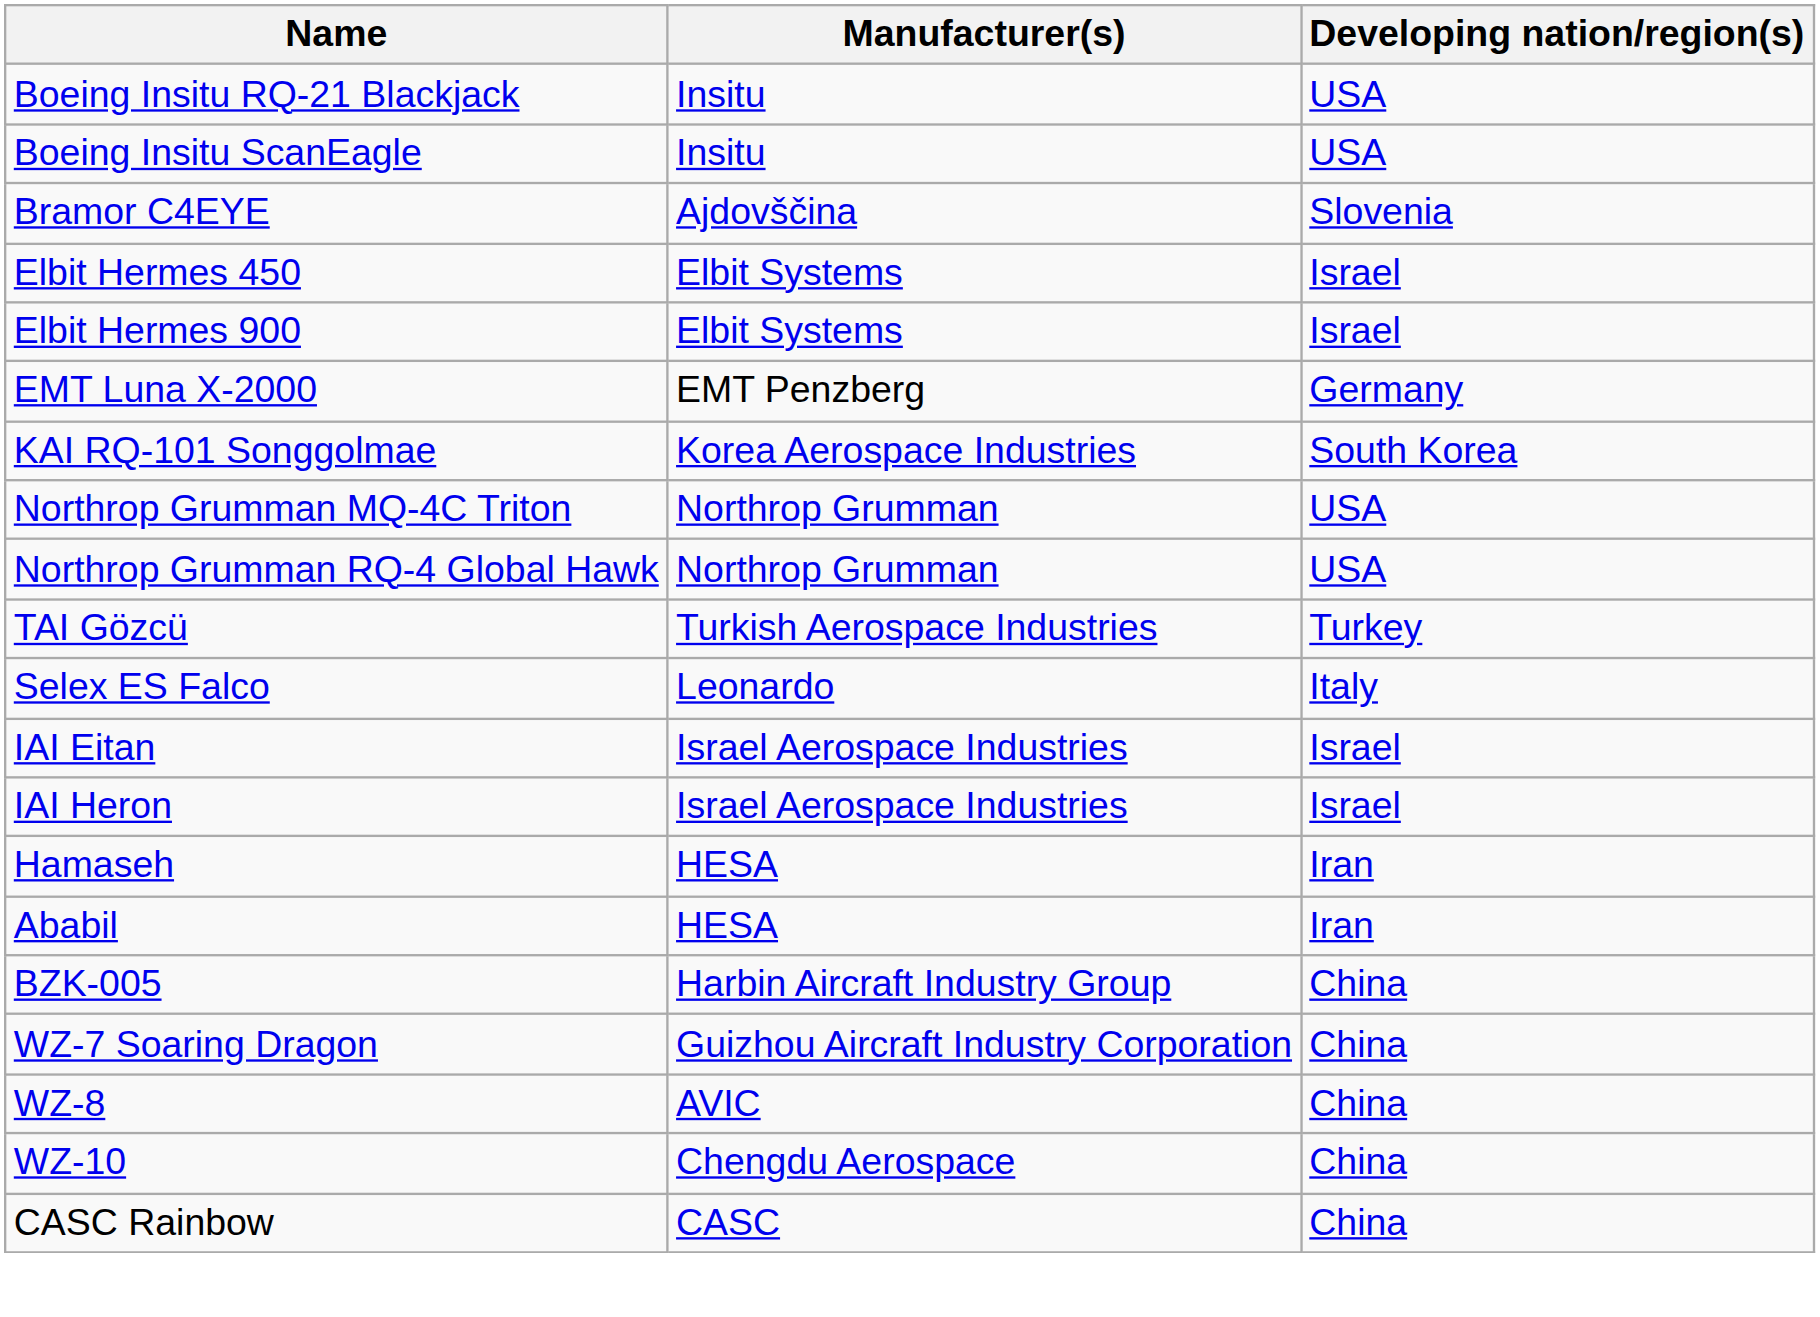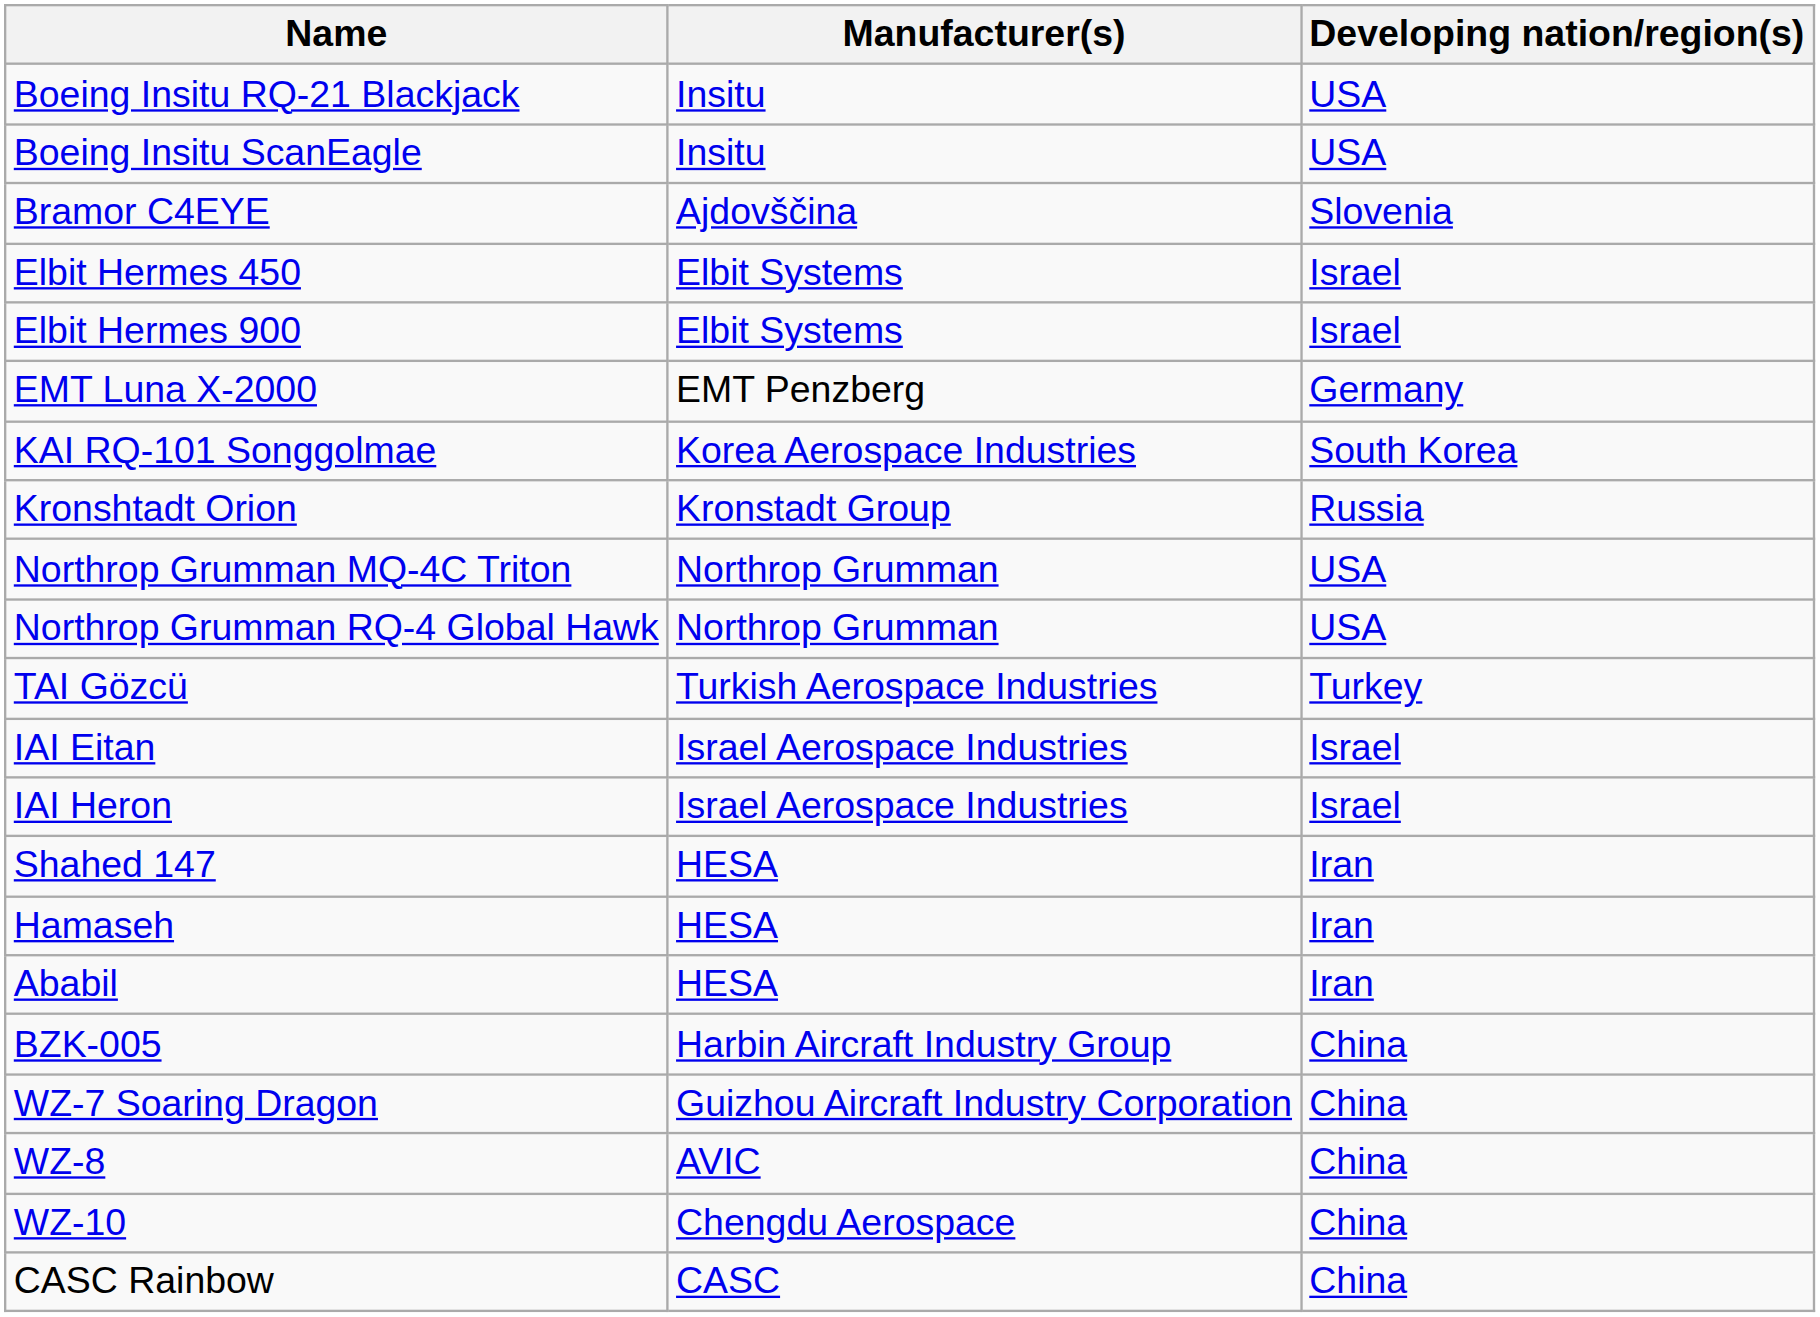+ row: Kronshtadt Orion | Kronstadt Group | Russia
- row: Selex ES Falco | Leonardo | Italy
+ row: Shahed 147 | HESA | Iran
